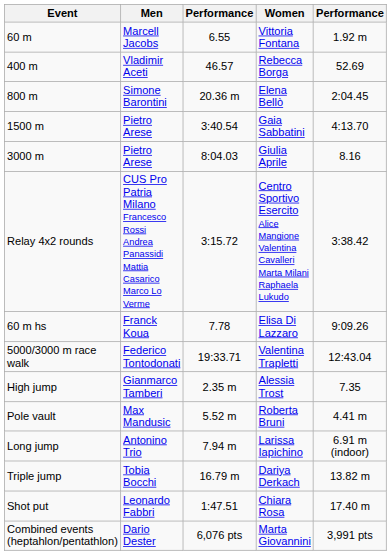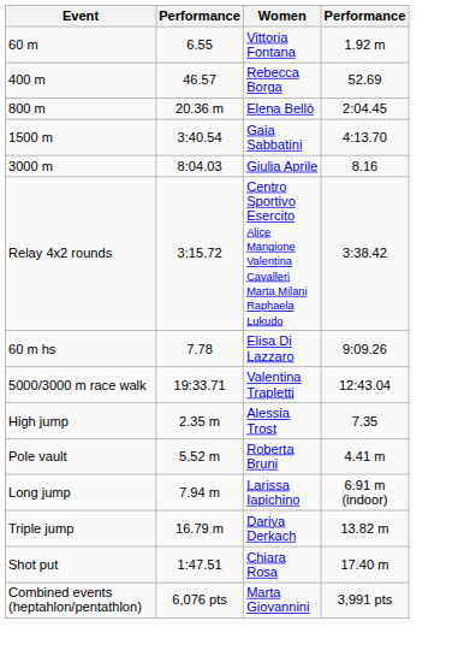- column: Men | Marcell Jacobs | Vladimir Aceti | Simone Barontini | Pietro Arese | Pietro Arese | CUS Pro Patria Milano Francesco Rossi Andrea Panassidi Mattia Casarico Marco Lo Verme | Franck Koua | Federico Tontodonati | Gianmarco Tamberi | Max Mandusic | Antonino Trio | Tobia Bocchi | Leonardo Fabbri | Dario Dester
